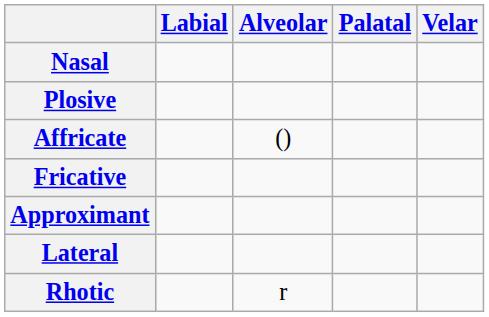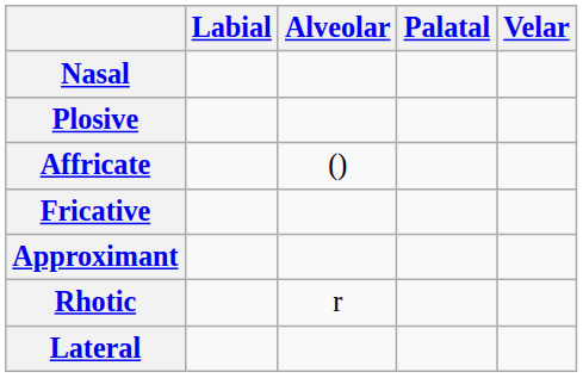rows swapped: Rhotic <-> Lateral
